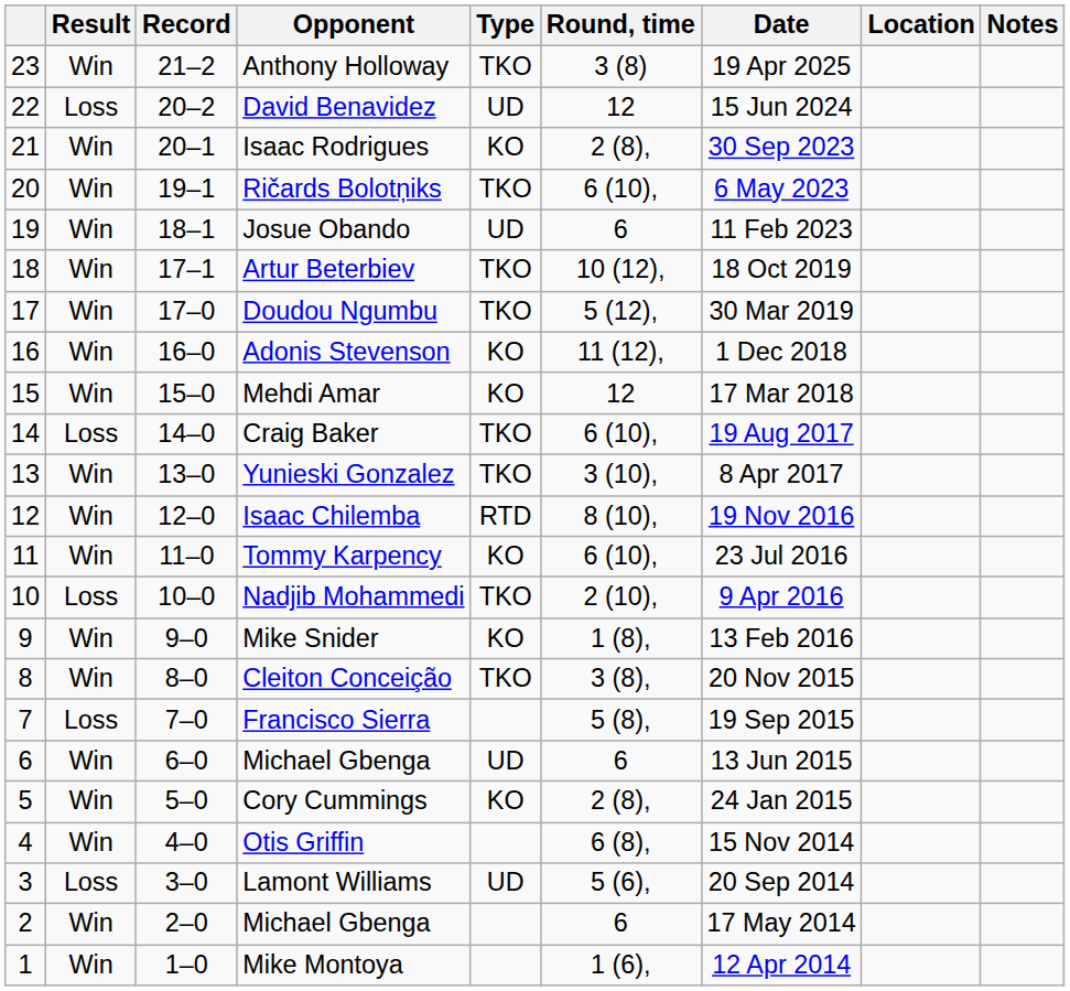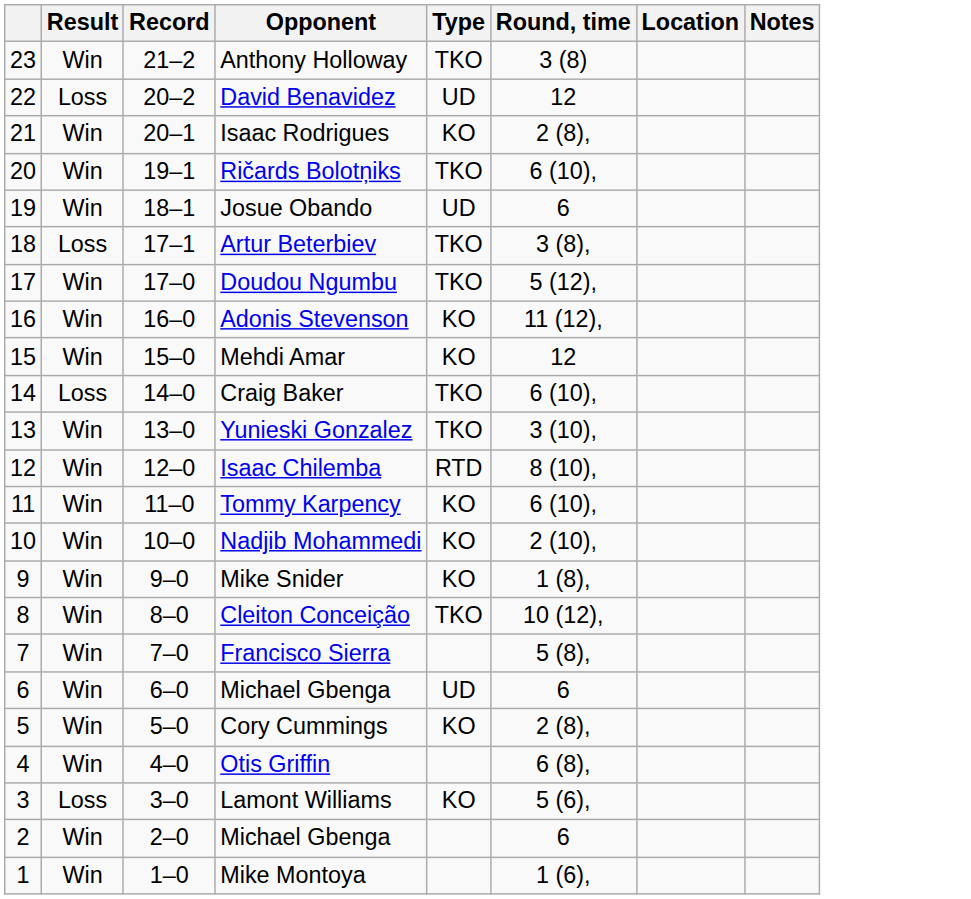- column: Date | 19 Apr 2025 | 15 Jun 2024 | 30 Sep 2023 | 6 May 2023 | 11 Feb 2023 | 18 Oct 2019 | 30 Mar 2019 | 1 Dec 2018 | 17 Mar 2018 | 19 Aug 2017 | 8 Apr 2017 | 19 Nov 2016 | 23 Jul 2016 | 9 Apr 2016 | 13 Feb 2016 | 20 Nov 2015 | 19 Sep 2015 | 13 Jun 2015 | 24 Jan 2015 | 15 Nov 2014 | 20 Sep 2014 | 17 May 2014 | 12 Apr 2014
Artur Beterbiev | Result: Win -> Loss
Artur Beterbiev | Round, time: 10 (12), -> 3 (8),
Nadjib Mohammedi | Result: Loss -> Win
Nadjib Mohammedi | Type: TKO -> KO
Cleiton Conceição | Round, time: 3 (8), -> 10 (12),
Francisco Sierra | Result: Loss -> Win
Lamont Williams | Type: UD -> KO
